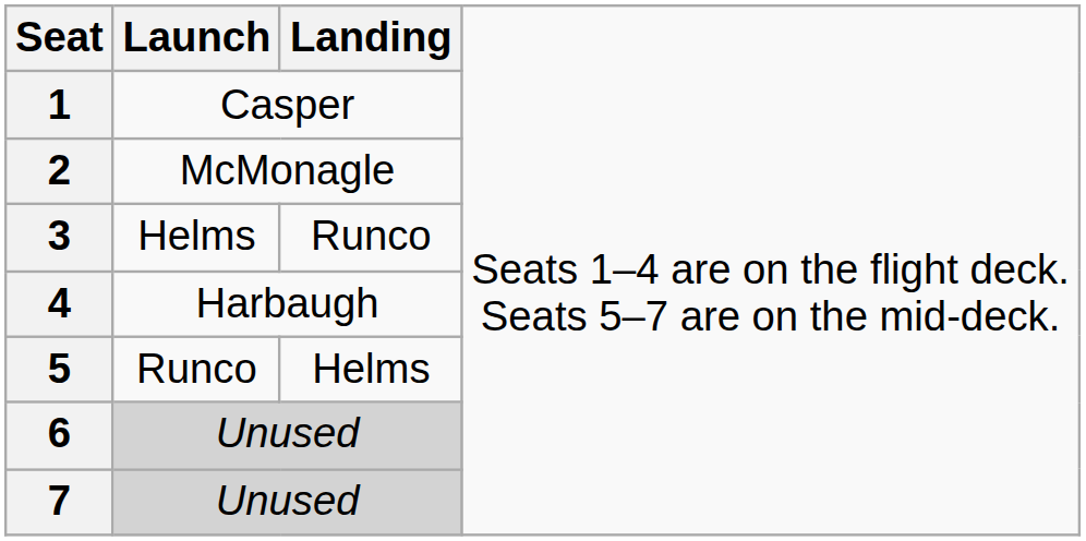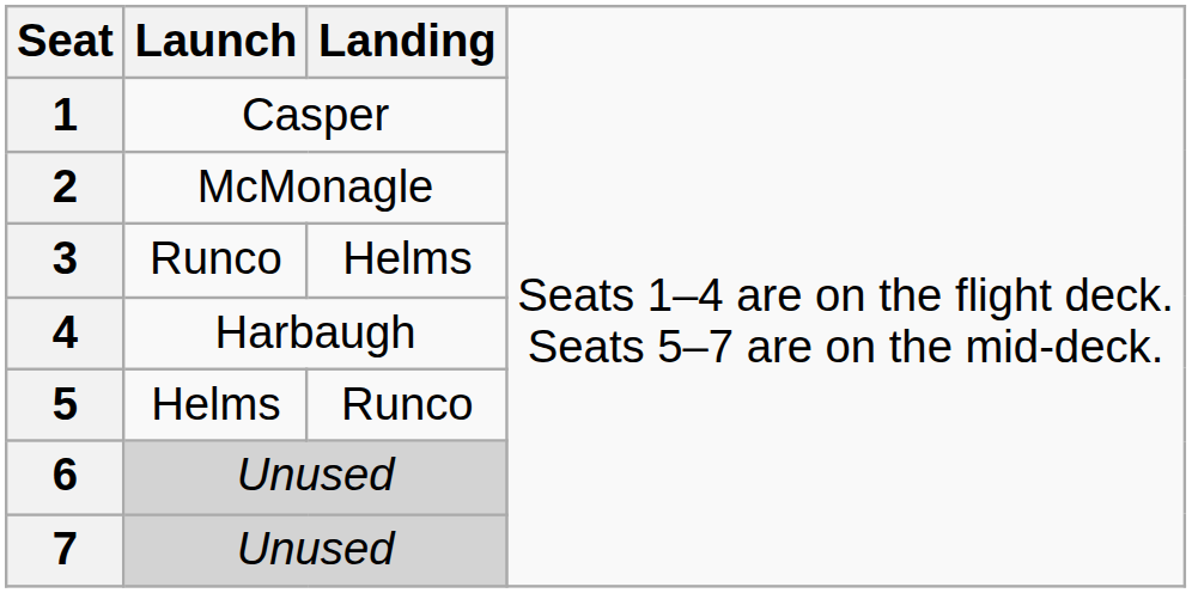3 | column 2: Helms -> Runco
3 | column 3: Runco -> Helms
5 | column 2: Runco -> Helms
5 | column 3: Helms -> Runco
